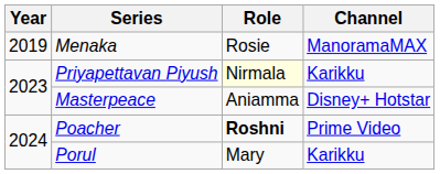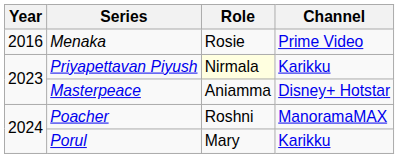Menaka | Year: 2019 -> 2016
Menaka | Channel: ManoramaMAX -> Prime Video
Poacher | Role: bold -> normal
Poacher | Channel: Prime Video -> ManoramaMAX
